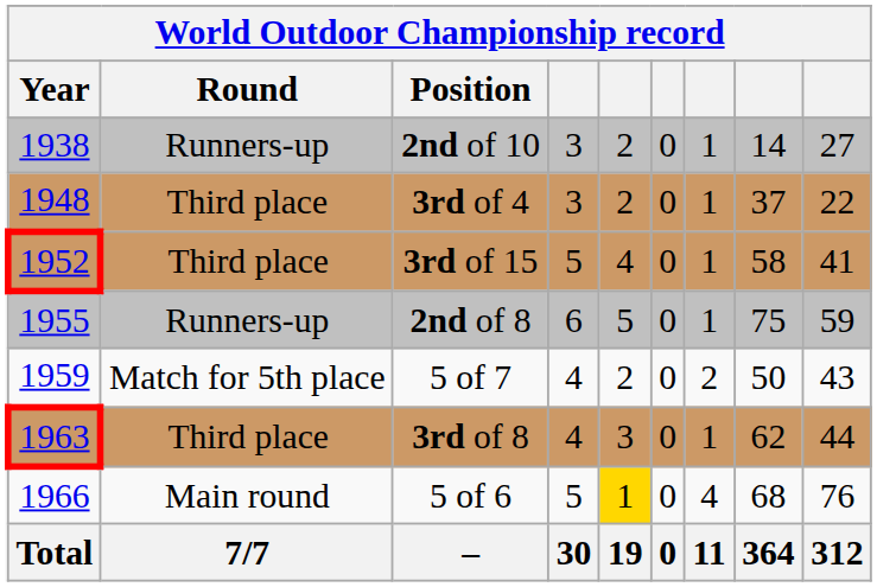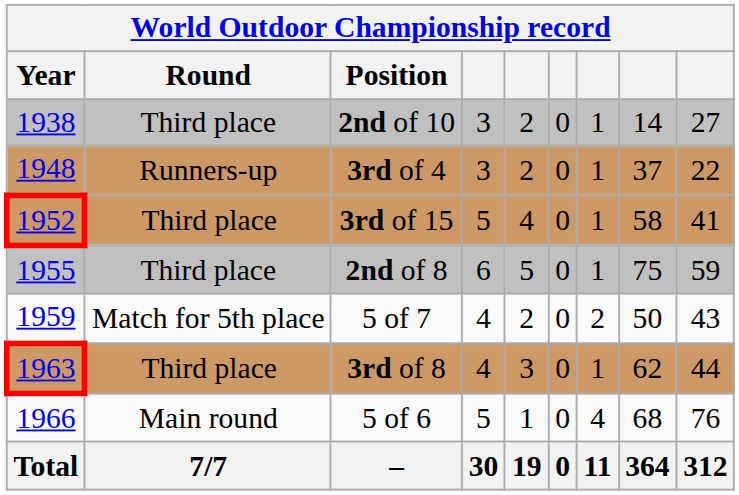2nd of 10 | Round: Runners-up -> Third place
3rd of 4 | Round: Third place -> Runners-up
2nd of 8 | Round: Runners-up -> Third place
5 of 6 | column 5: gold background -> no background
